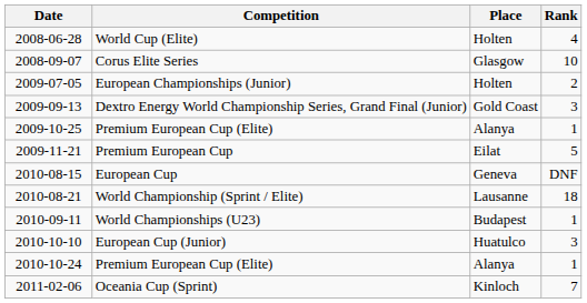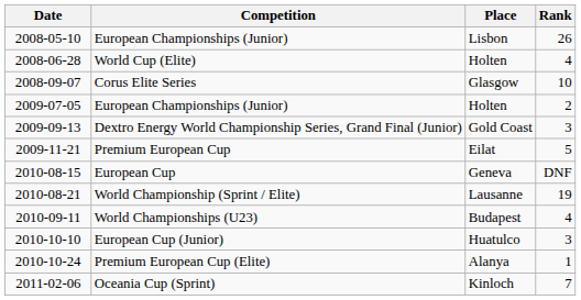+ row: 2008-05-10 | European Championships (Junior) | Lisbon | 26
- row: 2009-10-25 | Premium European Cup (Elite) | Alanya | 1
2010-08-21 | Rank: 18 -> 19
2010-09-11 | Rank: 1 -> 4
